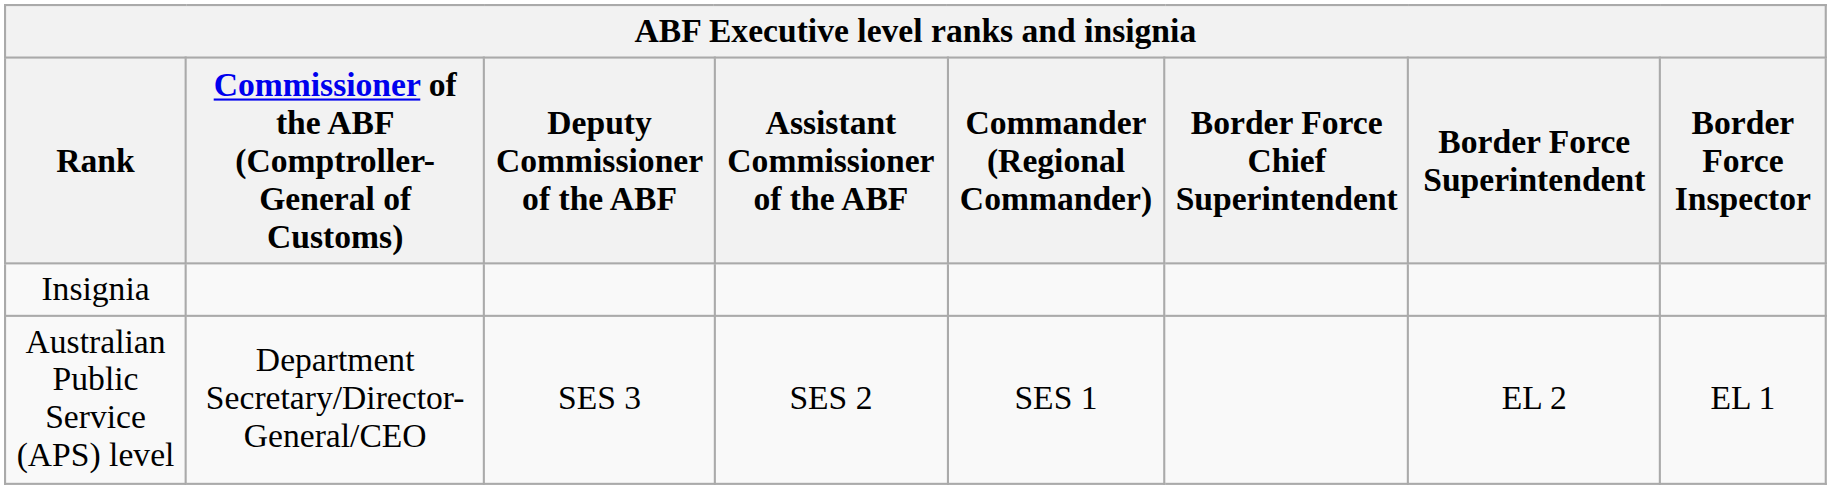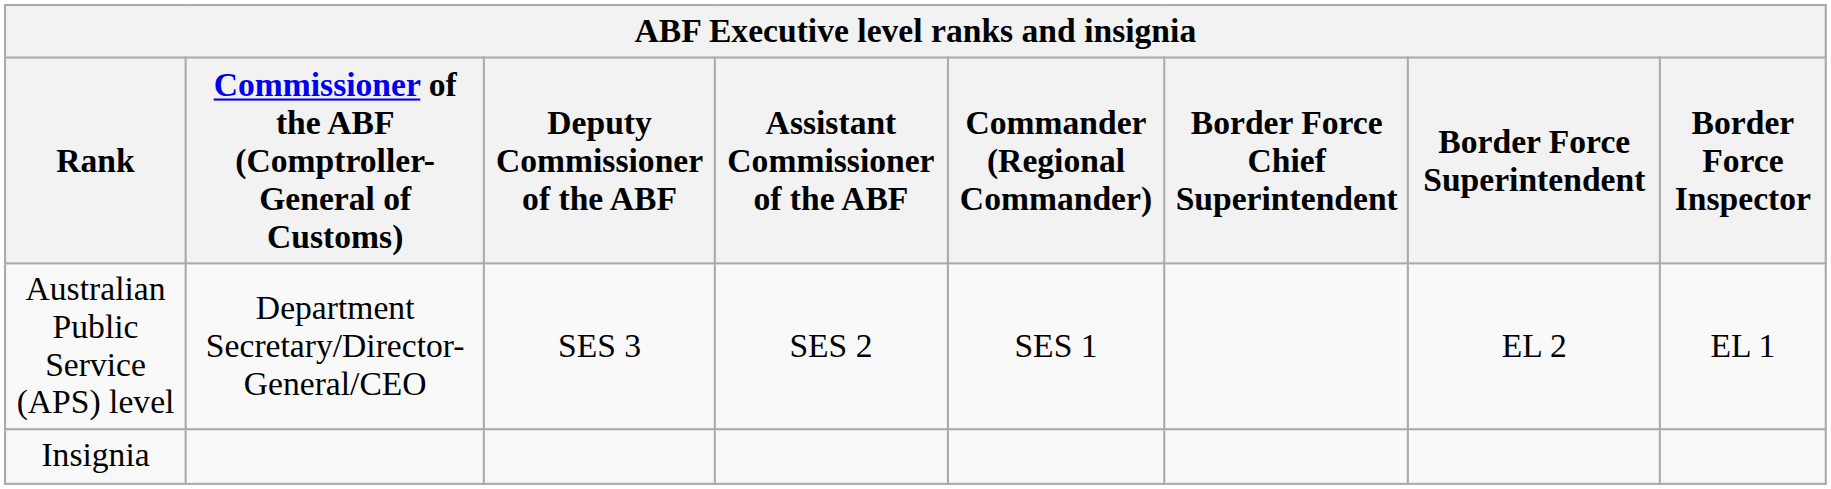rows swapped: Australian Public Service (APS) level <-> Insignia
